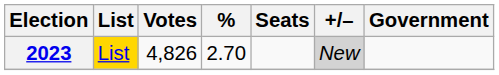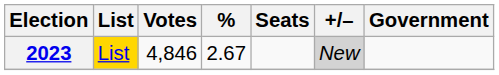2023 | Votes: 4,826 -> 4,846
2023 | %: 2.70 -> 2.67
